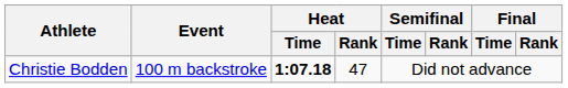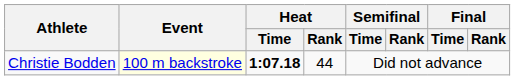Christie Bodden | Event: no background -> lightyellow background
Christie Bodden | Heat / Rank: 47 -> 44
